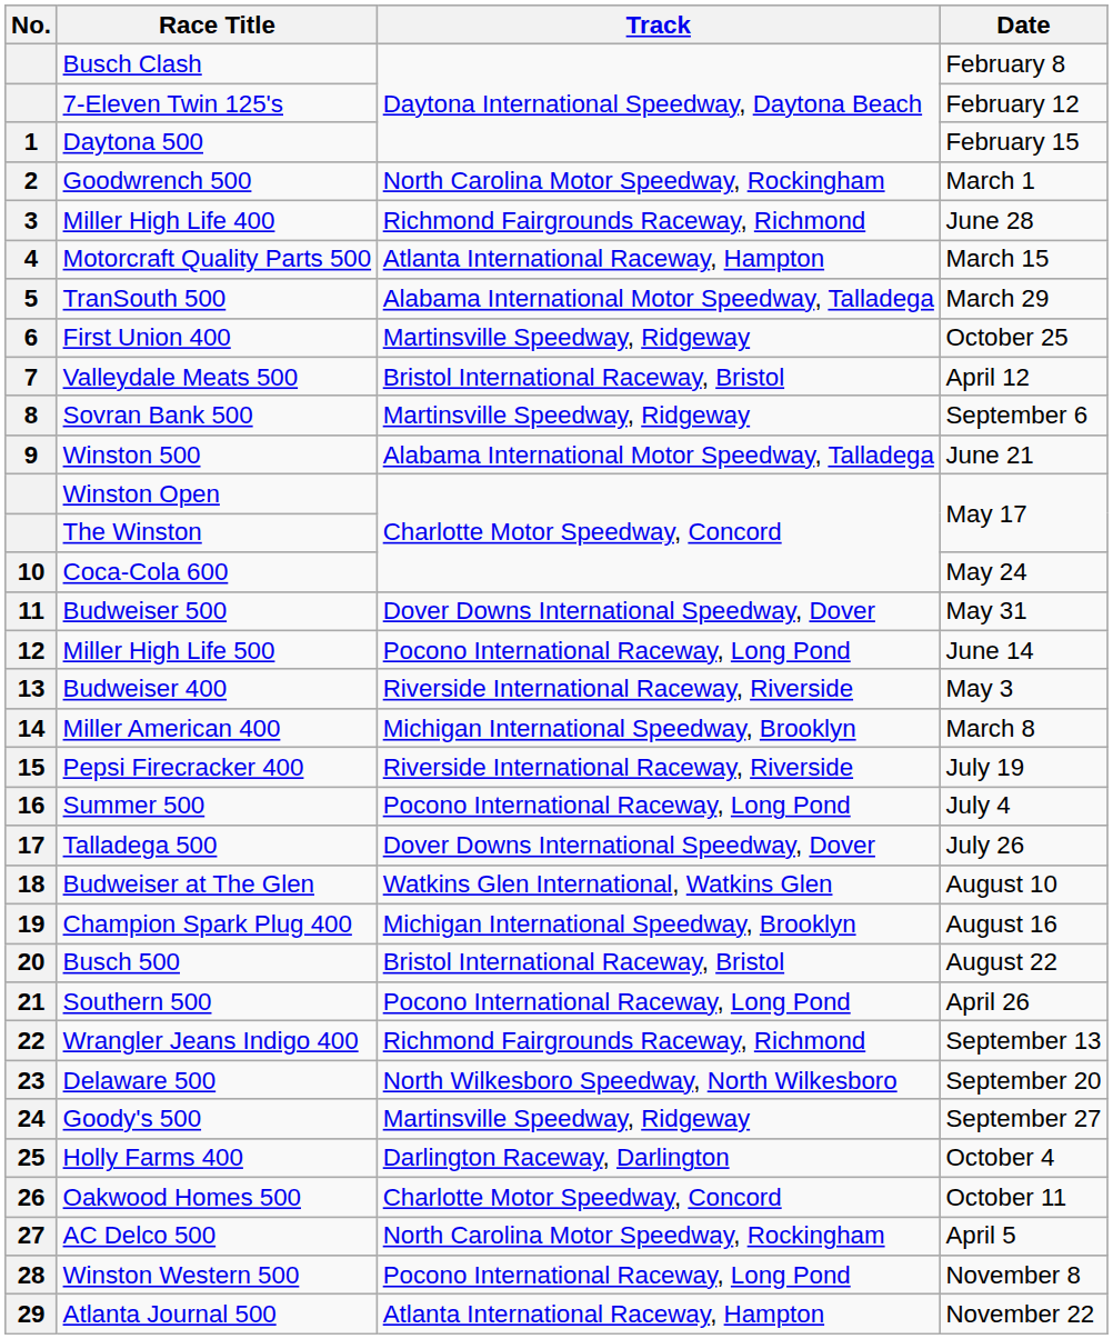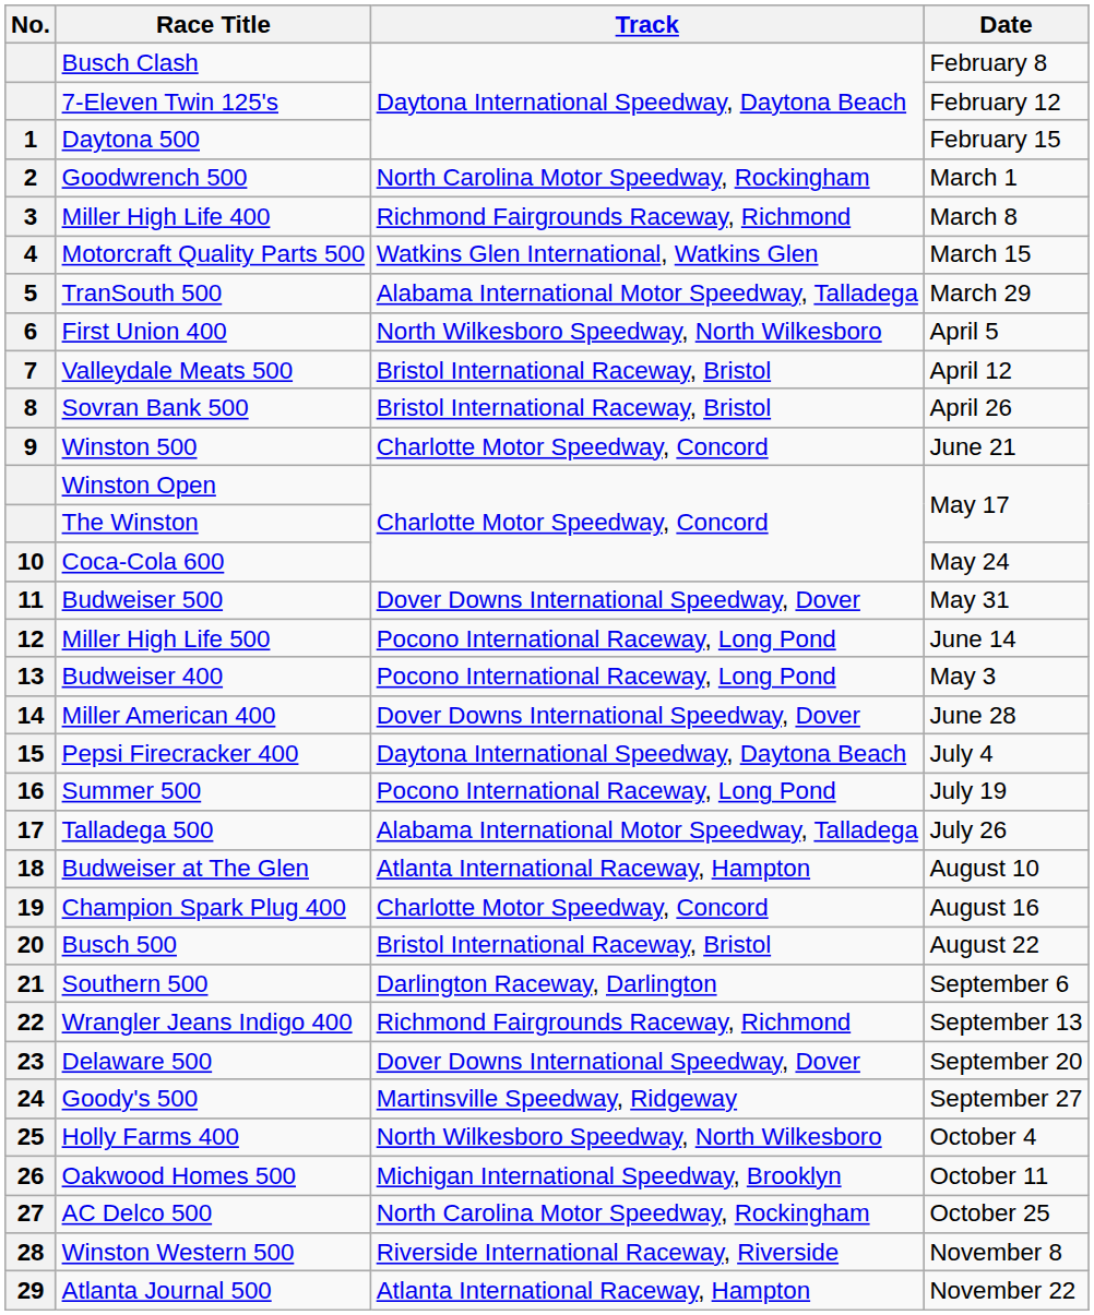Miller High Life 400 | Date: June 28 -> March 8
Motorcraft Quality Parts 500 | Track: Atlanta International Raceway, Hampton -> Watkins Glen International, Watkins Glen
First Union 400 | Track: Martinsville Speedway, Ridgeway -> North Wilkesboro Speedway, North Wilkesboro
First Union 400 | Date: October 25 -> April 5
Sovran Bank 500 | Track: Martinsville Speedway, Ridgeway -> Bristol International Raceway, Bristol
Sovran Bank 500 | Date: September 6 -> April 26
Winston 500 | Track: Alabama International Motor Speedway, Talladega -> Charlotte Motor Speedway, Concord
Budweiser 400 | Track: Riverside International Raceway, Riverside -> Pocono International Raceway, Long Pond
Miller American 400 | Track: Michigan International Speedway, Brooklyn -> Dover Downs International Speedway, Dover
Miller American 400 | Date: March 8 -> June 28
Pepsi Firecracker 400 | Track: Riverside International Raceway, Riverside -> Daytona International Speedway, Daytona Beach
Pepsi Firecracker 400 | Date: July 19 -> July 4
Summer 500 | Date: July 4 -> July 19
Talladega 500 | Track: Dover Downs International Speedway, Dover -> Alabama International Motor Speedway, Talladega
Budweiser at The Glen | Track: Watkins Glen International, Watkins Glen -> Atlanta International Raceway, Hampton
Champion Spark Plug 400 | Track: Michigan International Speedway, Brooklyn -> Charlotte Motor Speedway, Concord
Southern 500 | Track: Pocono International Raceway, Long Pond -> Darlington Raceway, Darlington
Southern 500 | Date: April 26 -> September 6
Delaware 500 | Track: North Wilkesboro Speedway, North Wilkesboro -> Dover Downs International Speedway, Dover
Holly Farms 400 | Track: Darlington Raceway, Darlington -> North Wilkesboro Speedway, North Wilkesboro
Oakwood Homes 500 | Track: Charlotte Motor Speedway, Concord -> Michigan International Speedway, Brooklyn
AC Delco 500 | Date: April 5 -> October 25
Winston Western 500 | Track: Pocono International Raceway, Long Pond -> Riverside International Raceway, Riverside
